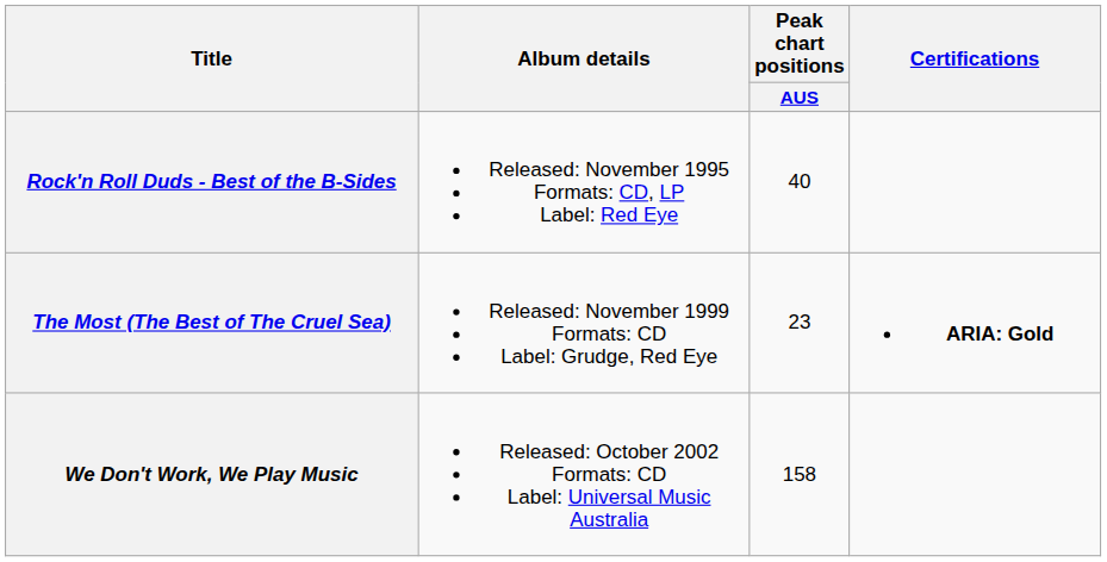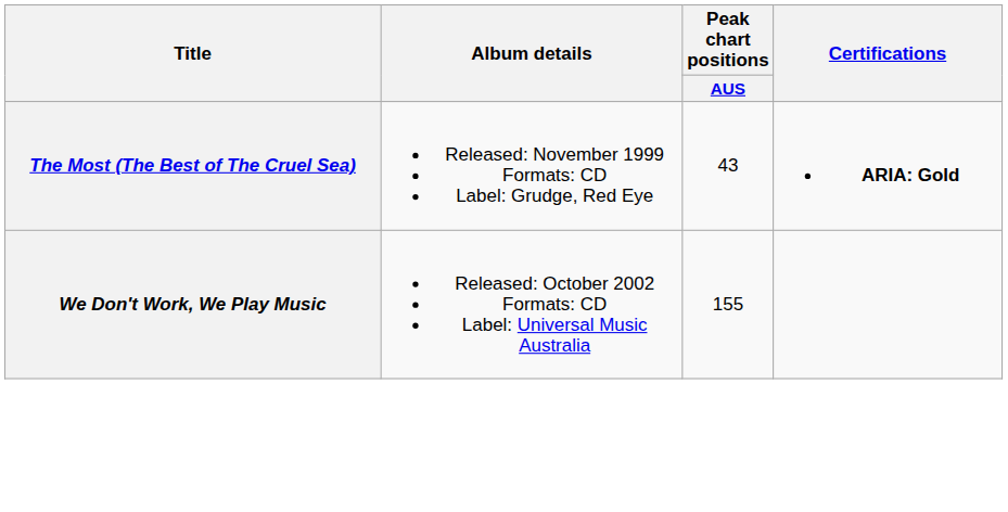- row: Rock'n Roll Duds - Best of the B-Sides | Released: November 1995 Formats: CD, LP Label: Red Eye | 40
The Most (The Best of The Cruel Sea) | Peak chart positions / AUS: 23 -> 43
We Don't Work, We Play Music | Peak chart positions / AUS: 158 -> 155
